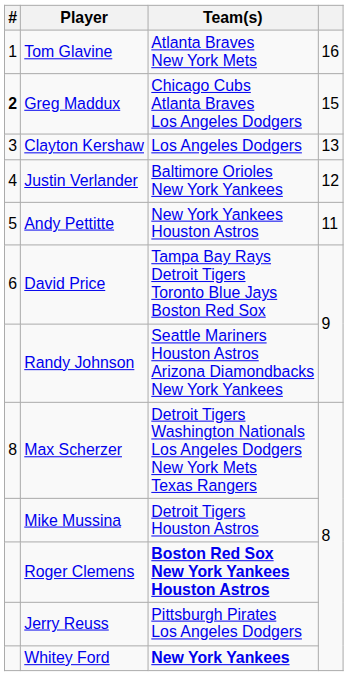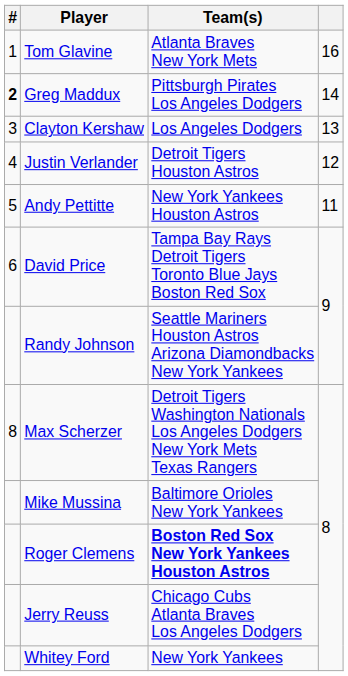Greg Maddux | Team(s): Chicago Cubs Atlanta Braves Los Angeles Dodgers -> Pittsburgh Pirates Los Angeles Dodgers
Greg Maddux | column 4: 15 -> 14
Justin Verlander | Team(s): Baltimore Orioles New York Yankees -> Detroit Tigers Houston Astros
Mike Mussina | Team(s): Detroit Tigers Houston Astros -> Baltimore Orioles New York Yankees
Jerry Reuss | Team(s): Pittsburgh Pirates Los Angeles Dodgers -> Chicago Cubs Atlanta Braves Los Angeles Dodgers
Whitey Ford | Team(s): bold -> normal
